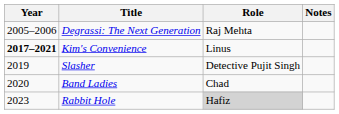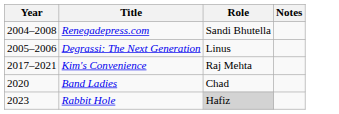+ row: 2004–2008 | Renegadepress.com | Sandi Bhutella
Degrassi: The Next Generation | Role: Raj Mehta -> Linus
Kim's Convenience | Year: bold -> normal
Kim's Convenience | Role: Linus -> Raj Mehta
- row: 2019 | Slasher | Detective Pujit Singh
